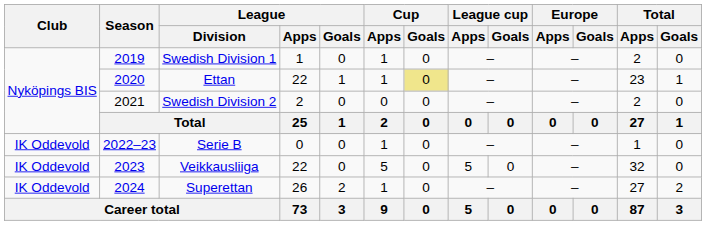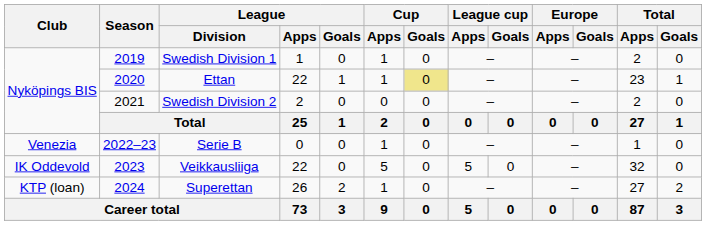Serie B | Club: IK Oddevold -> Venezia
Superettan | Club: IK Oddevold -> KTP (loan)
